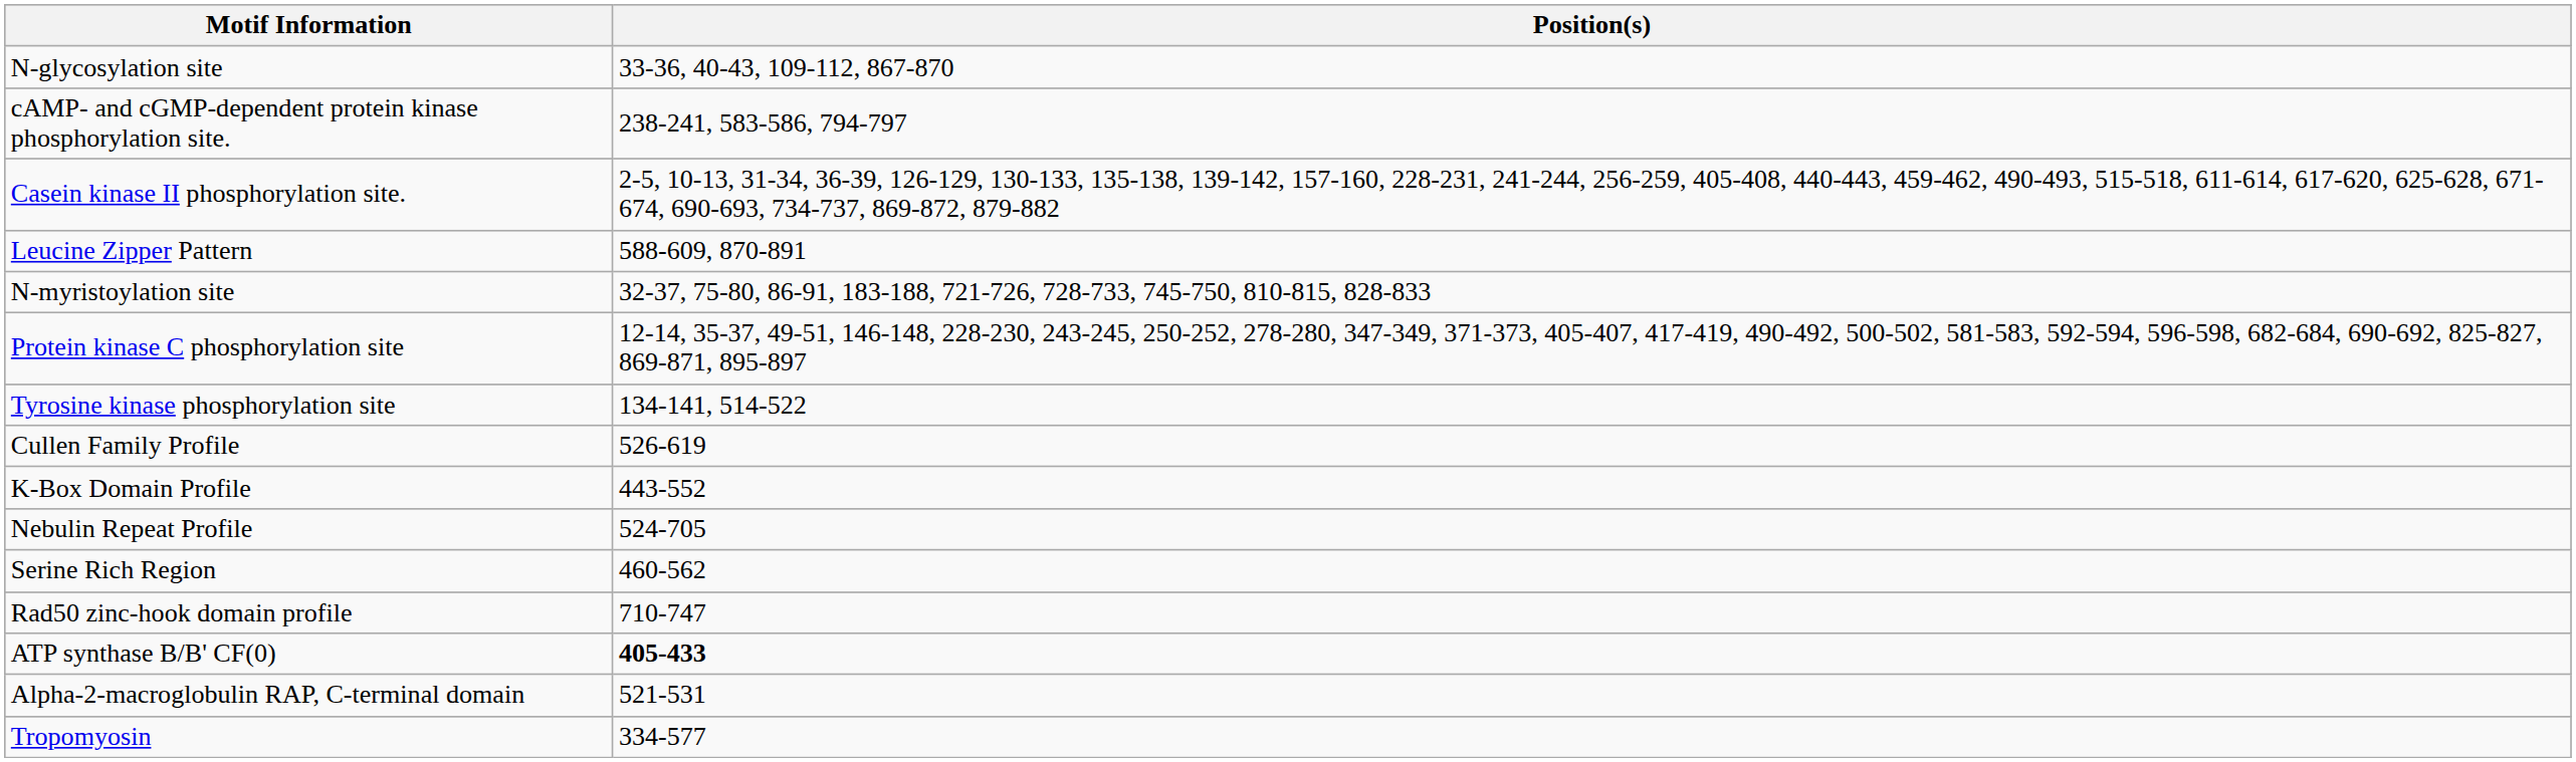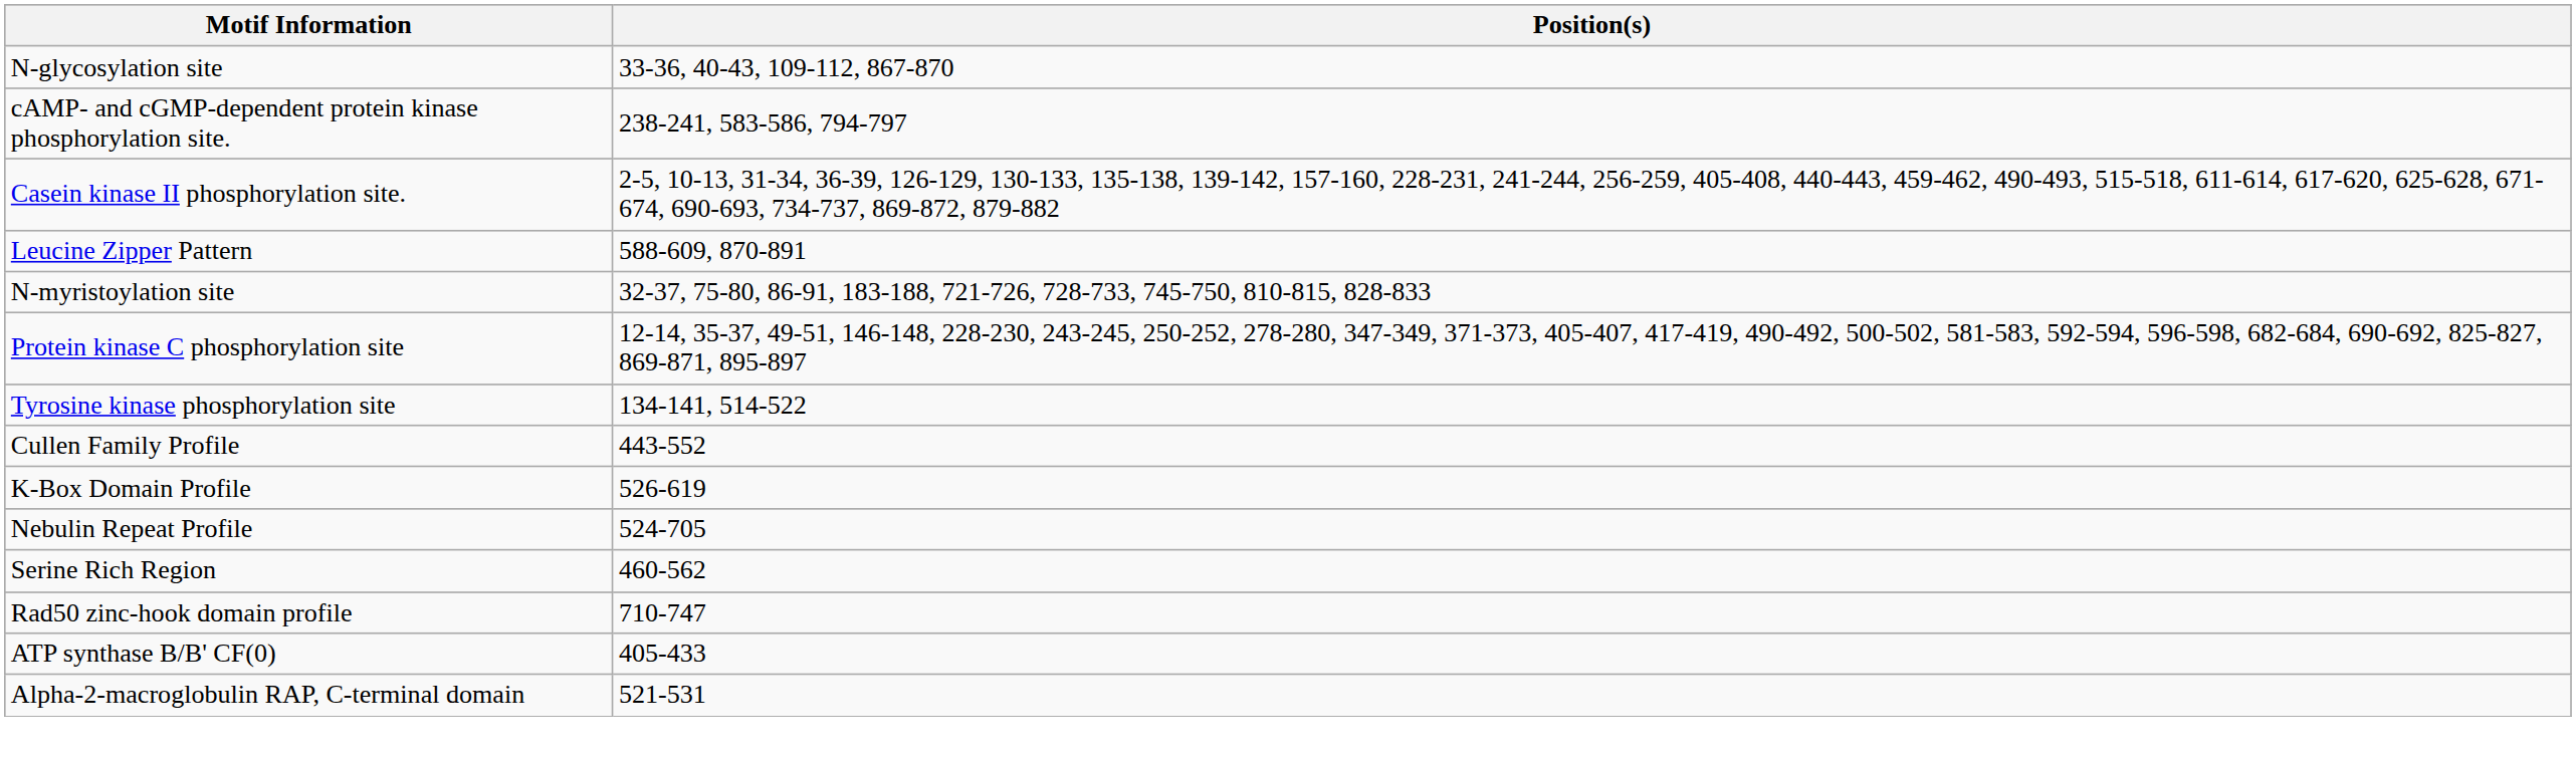Cullen Family Profile | Position(s): 526-619 -> 443-552
K-Box Domain Profile | Position(s): 443-552 -> 526-619
ATP synthase B/B' CF(0) | Position(s): bold -> normal
- row: Tropomyosin | 334-577
